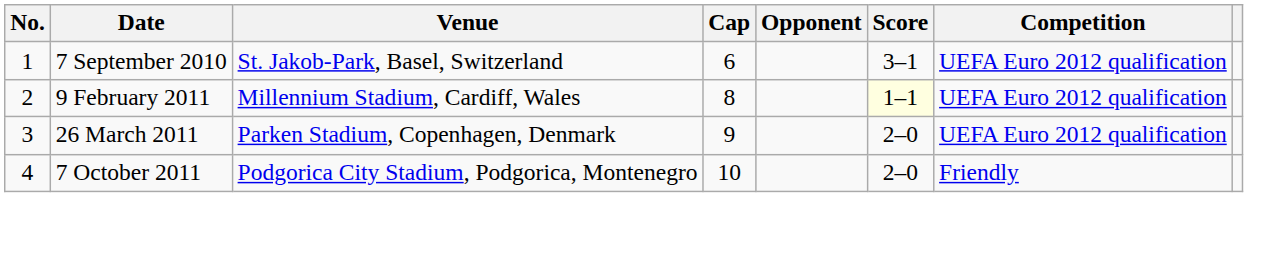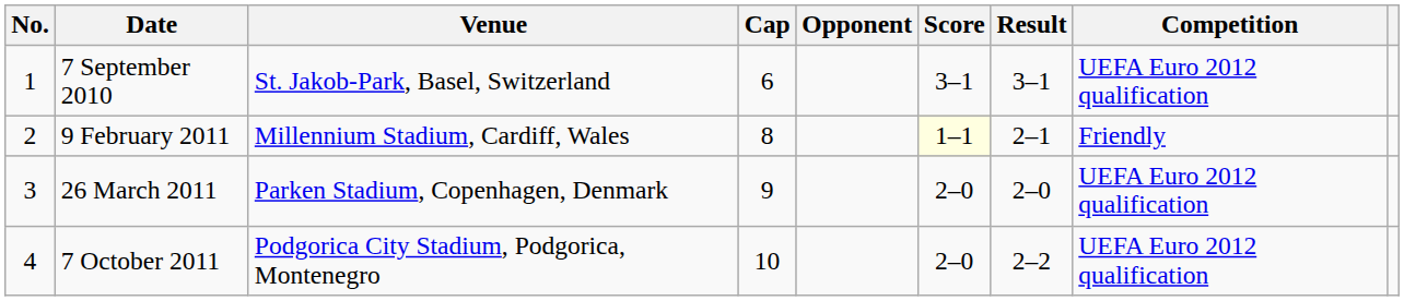+ column: Result | 3–1 | 2–1 | 2–0 | 2–2
9 February 2011 | Competition: UEFA Euro 2012 qualification -> Friendly
7 October 2011 | Competition: Friendly -> UEFA Euro 2012 qualification
